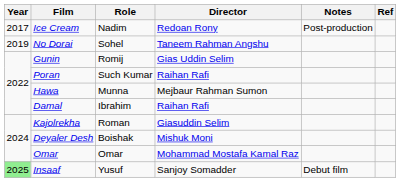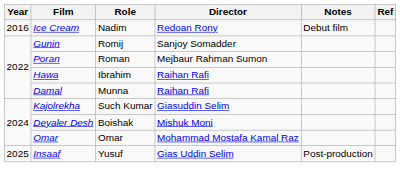Ice Cream | Year: 2017 -> 2016
Ice Cream | Notes: Post-production -> Debut film
- row: 2019 | No Dorai | Sohel | Taneem Rahman Angshu
Gunin | Director: Gias Uddin Selim -> Sanjoy Somadder
Poran | Role: Such Kumar -> Roman
Poran | Director: Raihan Rafi -> Mejbaur Rahman Sumon
Hawa | Role: Munna -> Ibrahim
Hawa | Director: Mejbaur Rahman Sumon -> Raihan Rafi
Damal | Role: Ibrahim -> Munna
Kajolrekha | Role: Roman -> Such Kumar
Insaaf | Year: lightgreen background -> no background
Insaaf | Director: Sanjoy Somadder -> Gias Uddin Selim
Insaaf | Notes: Debut film -> Post-production
